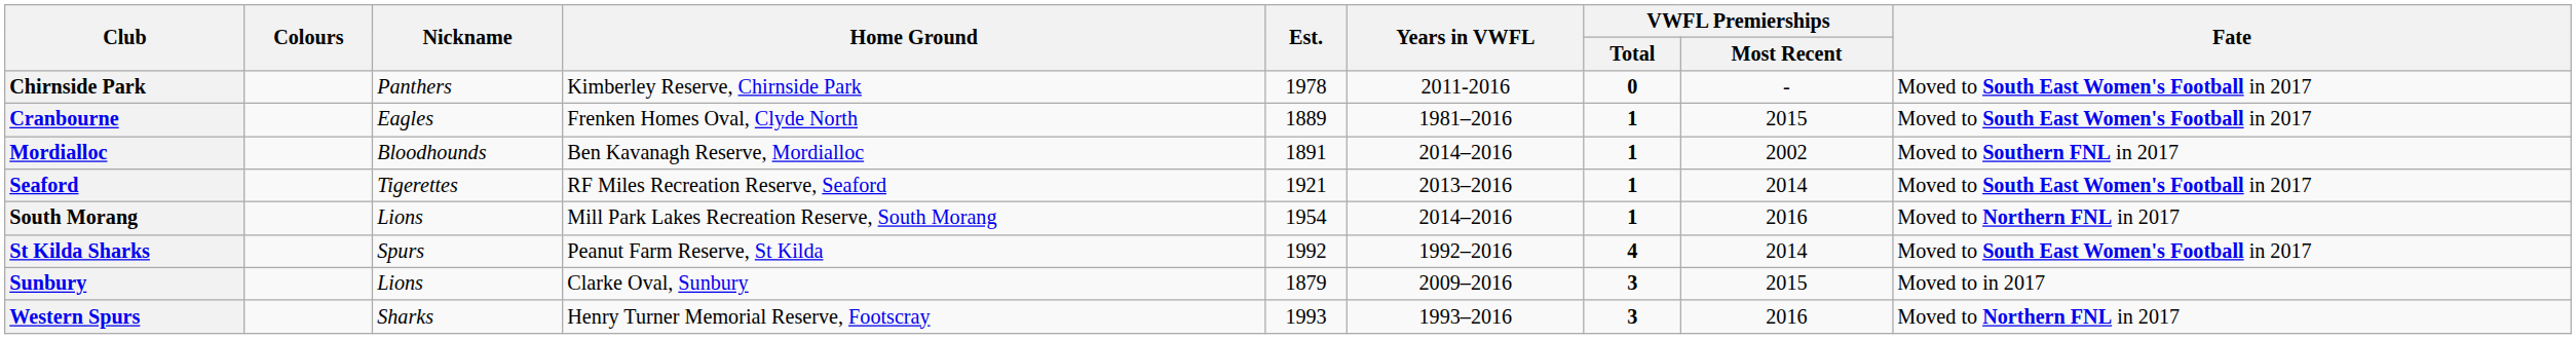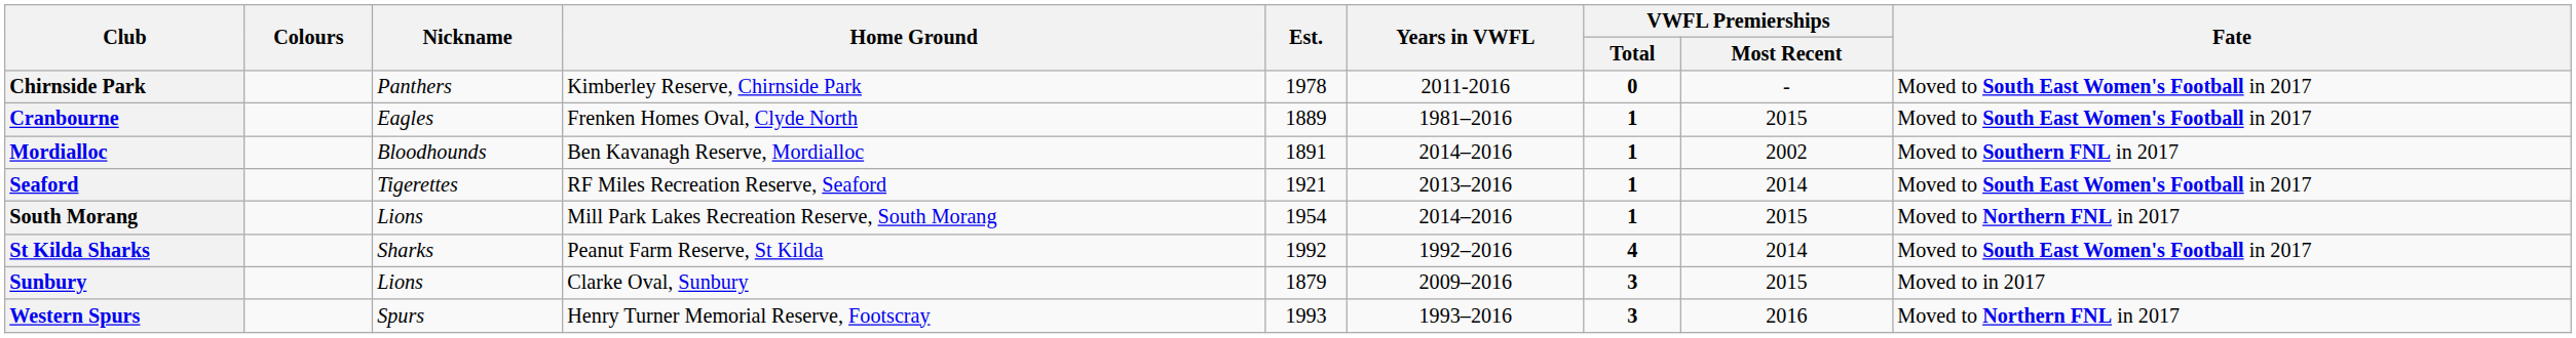South Morang | VWFL Premierships / Most Recent: 2016 -> 2015
St Kilda Sharks | Nickname: Spurs -> Sharks
Western Spurs | Nickname: Sharks -> Spurs
